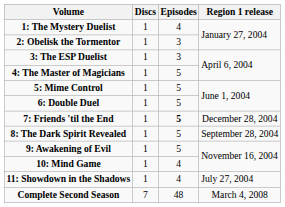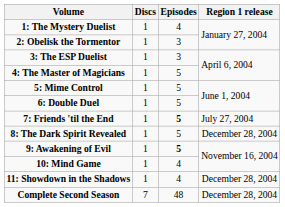7: Friends 'til the End | Region 1 release: December 28, 2004 -> July 27, 2004
8: The Dark Spirit Revealed | Region 1 release: September 28, 2004 -> December 28, 2004
9: Awakening of Evil | Episodes: normal -> bold
11: Showdown in the Shadows | Region 1 release: July 27, 2004 -> December 28, 2004
Complete Second Season | Region 1 release: March 4, 2008 -> December 28, 2004
